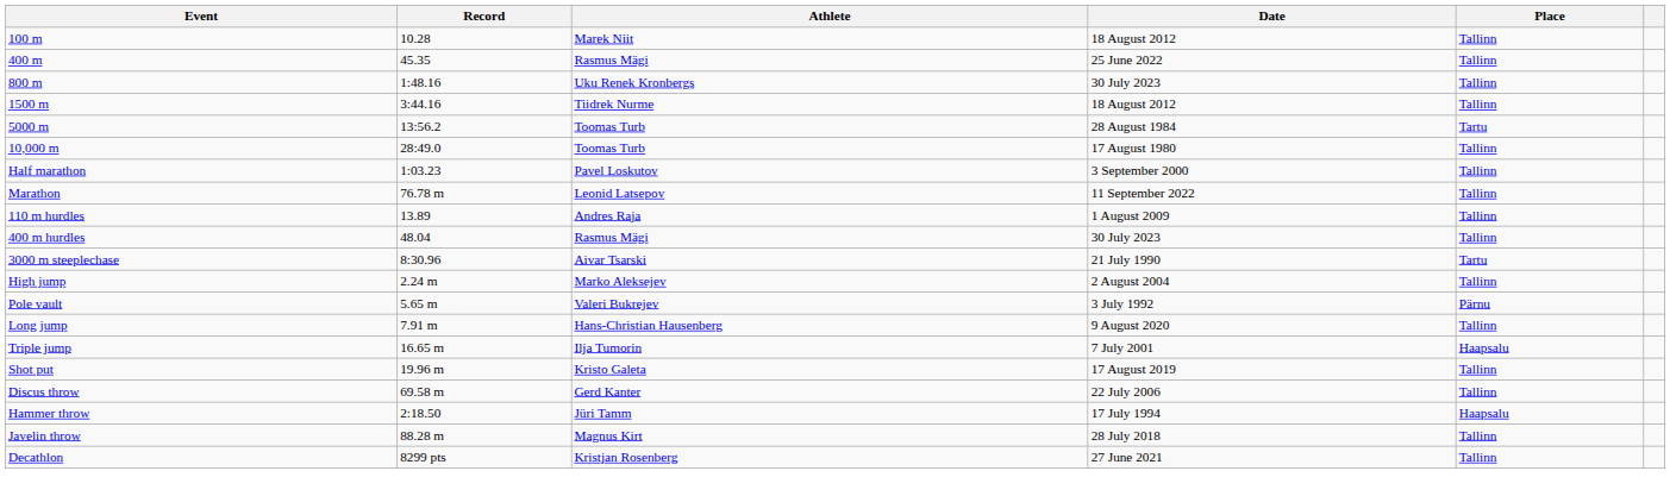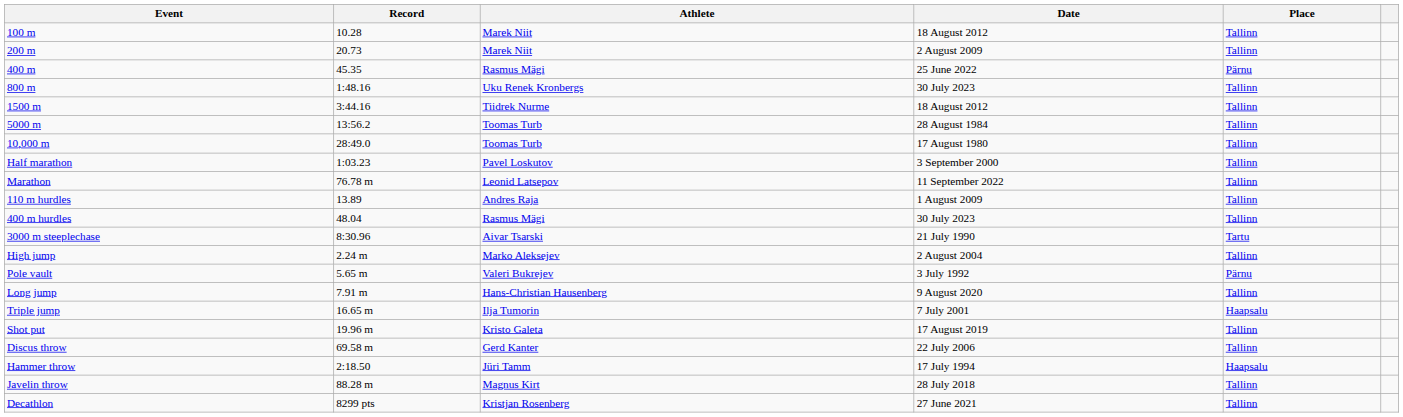+ row: 200 m | 20.73 | Marek Niit | 2 August 2009 | Tallinn
400 m | Place: Tallinn -> Pärnu
5000 m | Place: Tartu -> Tallinn
